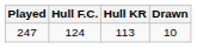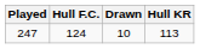columns swapped: Drawn <-> Hull KR
